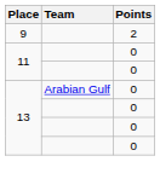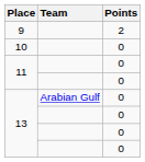+ row: 10 | 0
